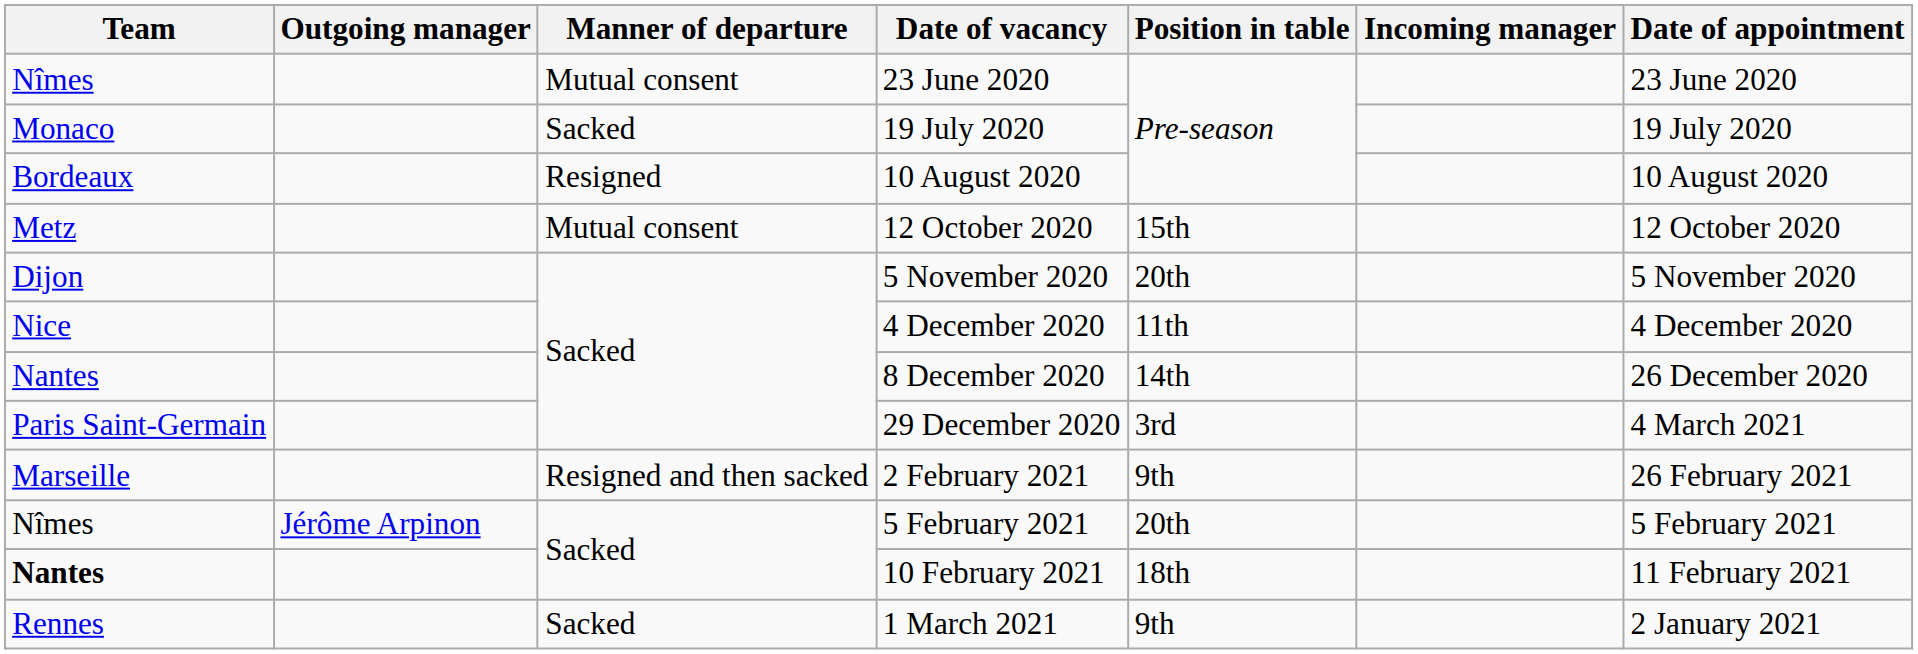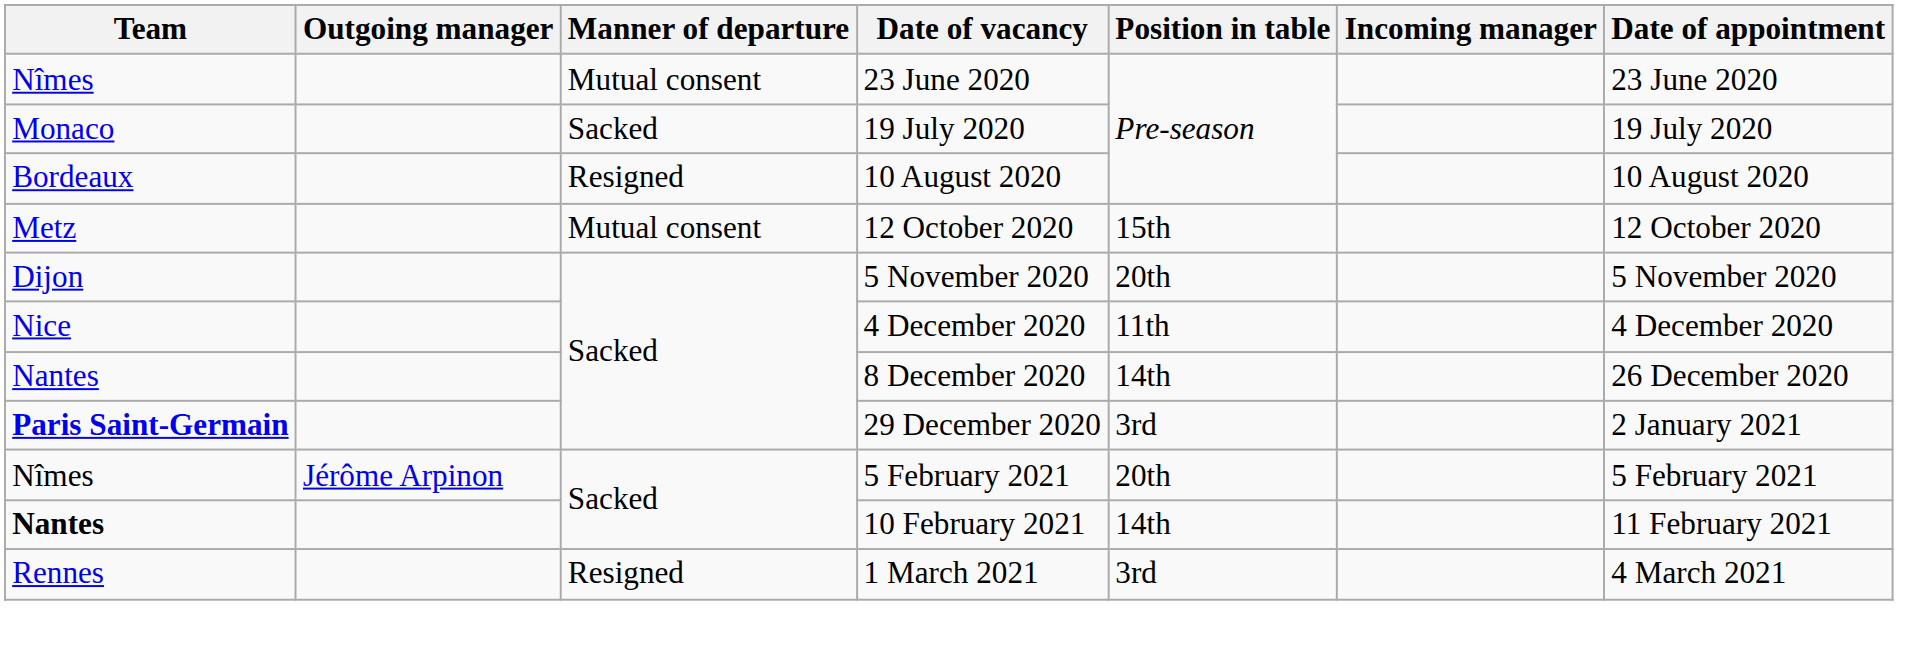29 December 2020 | Team: normal -> bold
29 December 2020 | Date of appointment: 4 March 2021 -> 2 January 2021
- row: Marseille | Resigned and then sacked | 2 February 2021 | 9th | 26 February 2021
10 February 2021 | Position in table: 18th -> 14th
1 March 2021 | Manner of departure: Sacked -> Resigned
1 March 2021 | Position in table: 9th -> 3rd
1 March 2021 | Date of appointment: 2 January 2021 -> 4 March 2021
